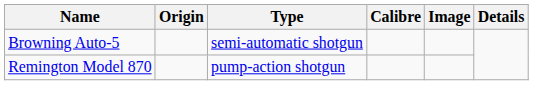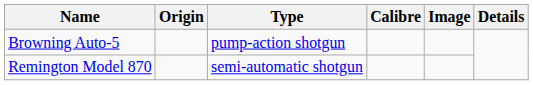Browning Auto-5 | Type: semi-automatic shotgun -> pump-action shotgun
Remington Model 870 | Type: pump-action shotgun -> semi-automatic shotgun
